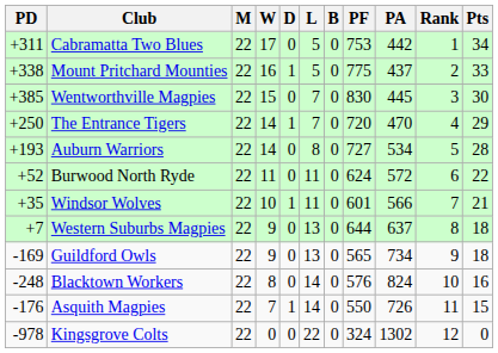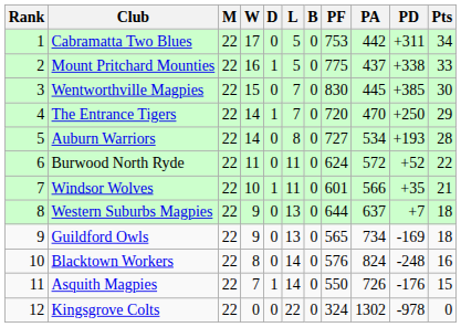columns swapped: Rank <-> PD
